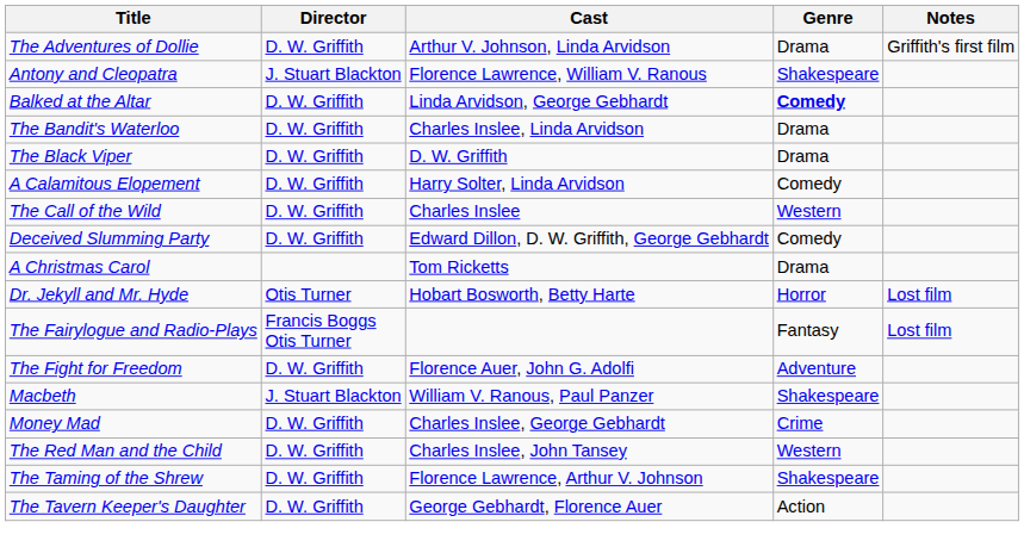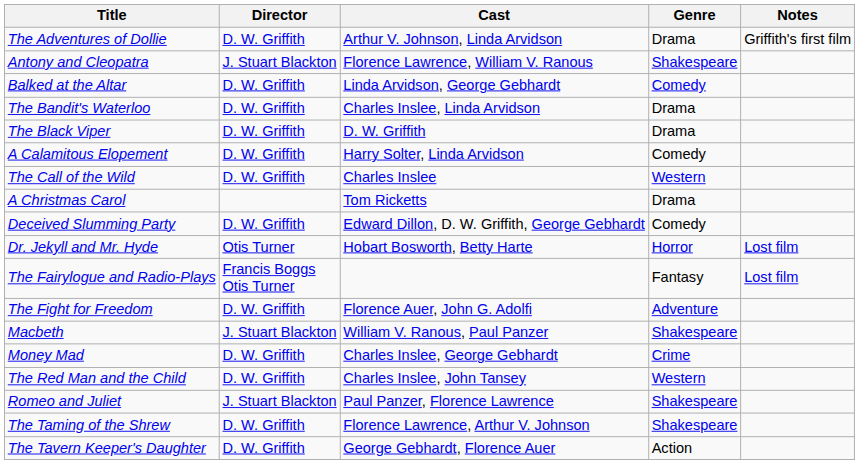Balked at the Altar | Genre: bold -> normal
rows swapped: A Christmas Carol <-> Deceived Slumming Party
+ row: Romeo and Juliet | J. Stuart Blackton | Paul Panzer, Florence Lawrence | Shakespeare
